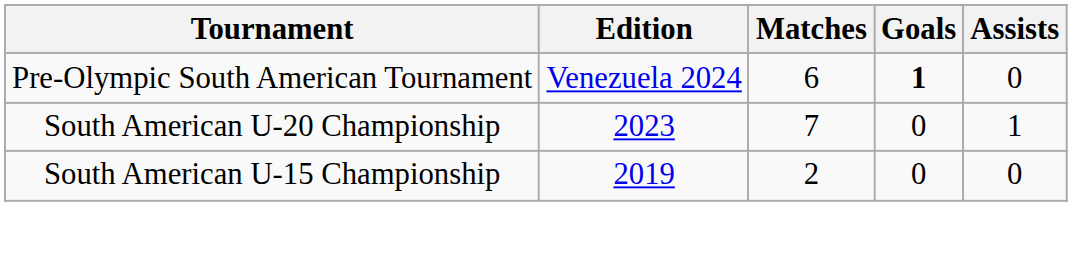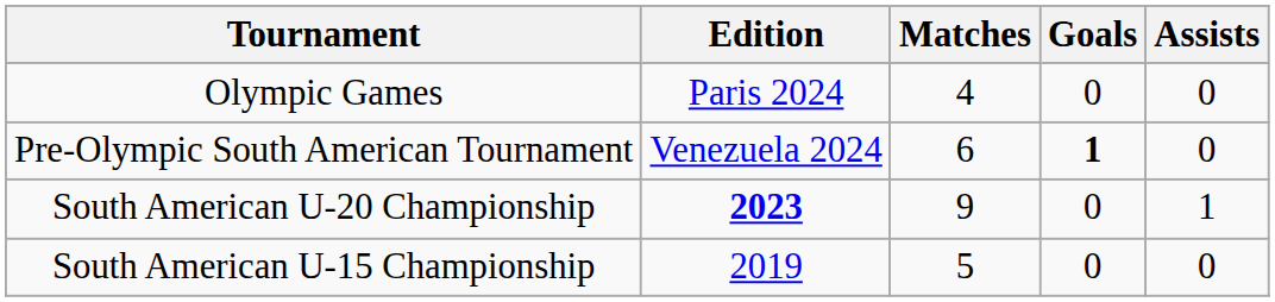+ row: Olympic Games | Paris 2024 | 4 | 0 | 0
South American U-20 Championship | Edition: normal -> bold
South American U-20 Championship | Matches: 7 -> 9
South American U-15 Championship | Matches: 2 -> 5
